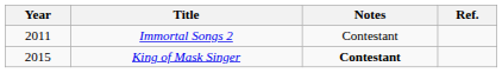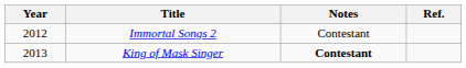Immortal Songs 2 | Year: 2011 -> 2012
King of Mask Singer | Year: 2015 -> 2013
